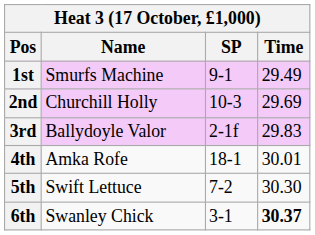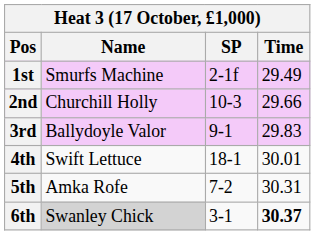1st | SP: 9-1 -> 2-1f
2nd | Time: 29.69 -> 29.66
3rd | SP: 2-1f -> 9-1
4th | Name: Amka Rofe -> Swift Lettuce
5th | Name: Swift Lettuce -> Amka Rofe
5th | Time: 30.30 -> 30.31
6th | Name: no background -> lightgrey background
